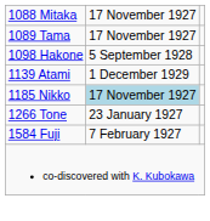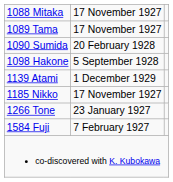+ row: 1090 Sumida | 20 February 1928
1185 Nikko | column 2: lightblue background -> no background
